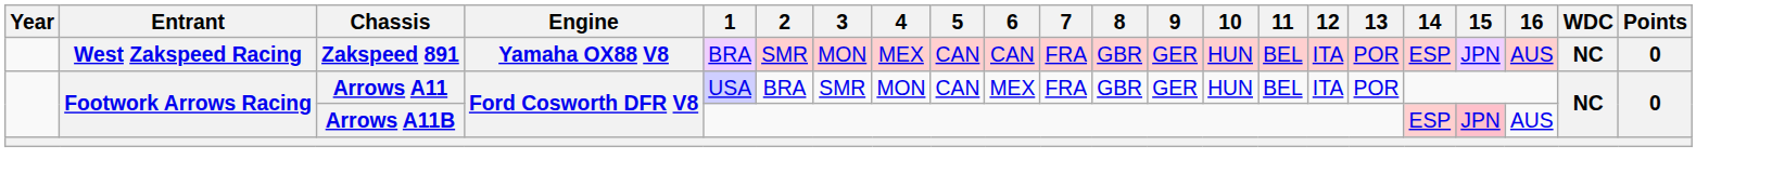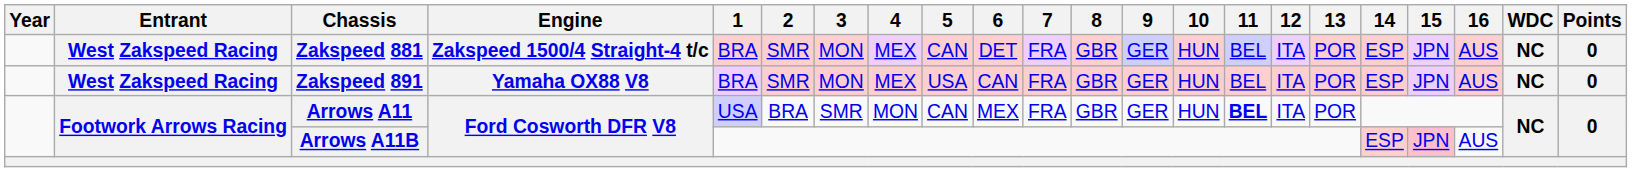+ row: West Zakspeed Racing | Zakspeed 881 | Zakspeed 1500/4 Straight-4 t/c | BRA | SMR | MON | MEX | CAN | DET | FRA | GBR | GER | HUN | BEL | ITA | POR | ESP | JPN | AUS | NC | 0
Zakspeed 891 | 5: CAN -> USA
Arrows A11 | 11: normal -> bold
